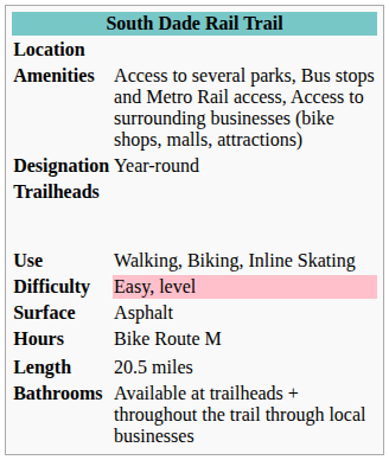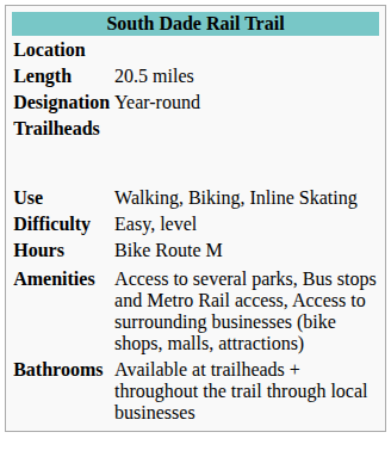rows swapped: Length <-> Amenities
Difficulty | column 2: pink background -> no background
- row: Surface | Asphalt
